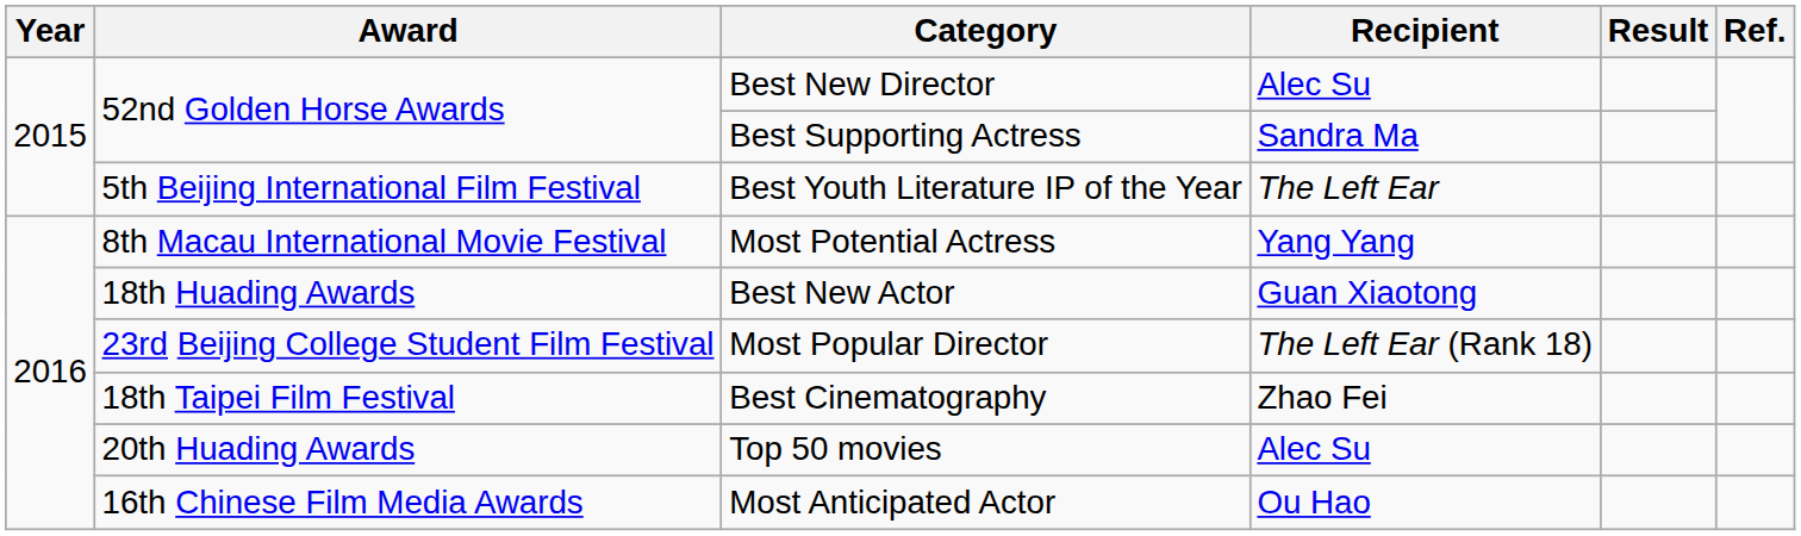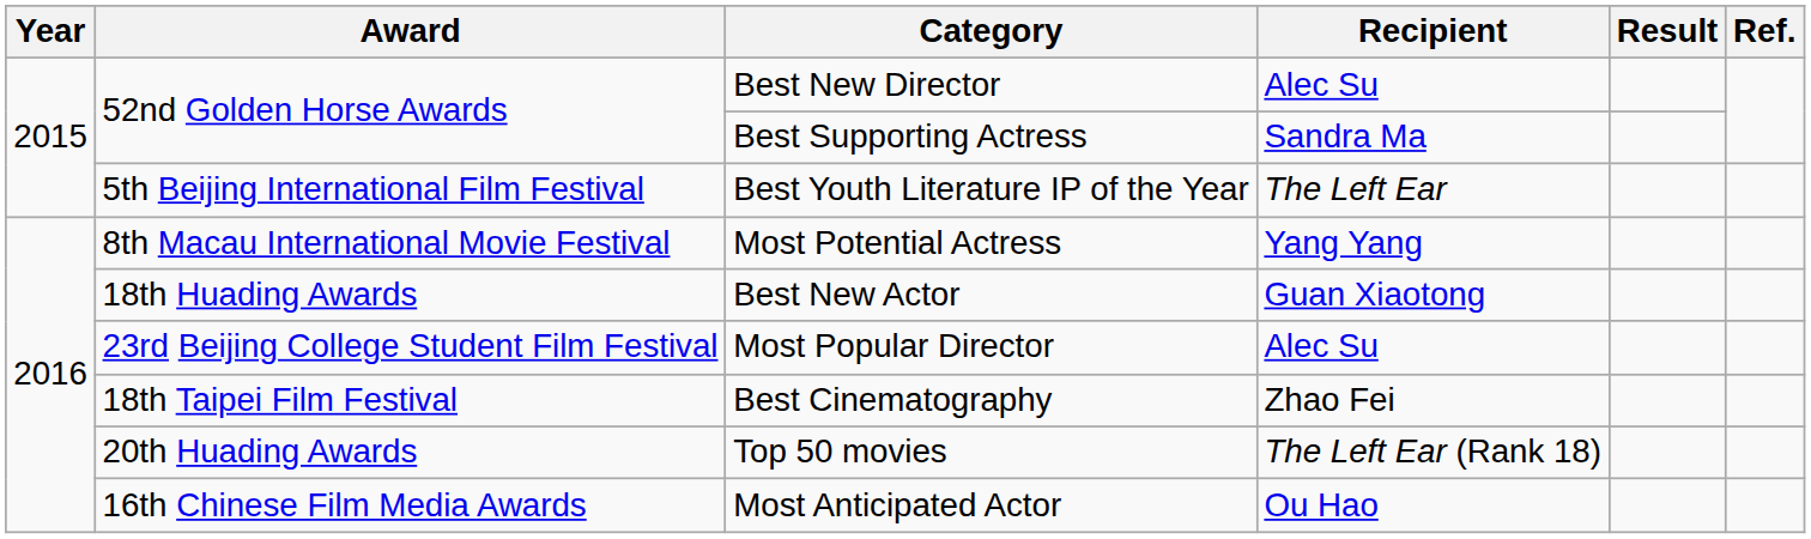Most Popular Director | Recipient: The Left Ear (Rank 18) -> Alec Su
Top 50 movies | Recipient: Alec Su -> The Left Ear (Rank 18)
